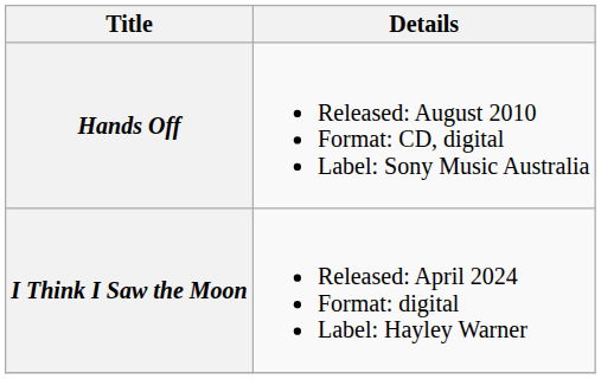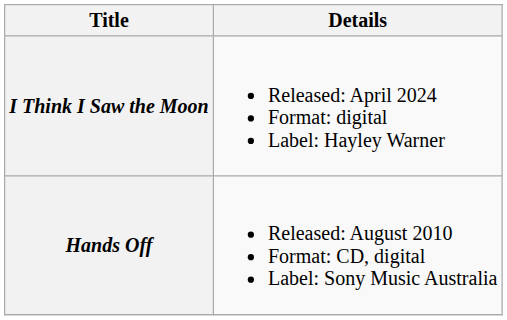rows swapped: Hands Off <-> I Think I Saw the Moon
